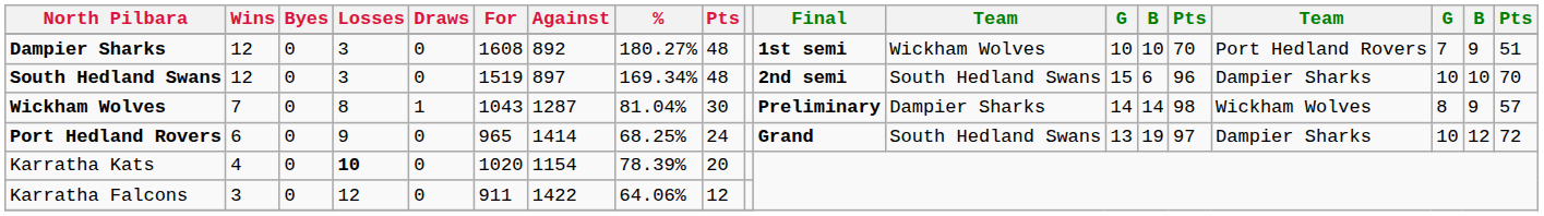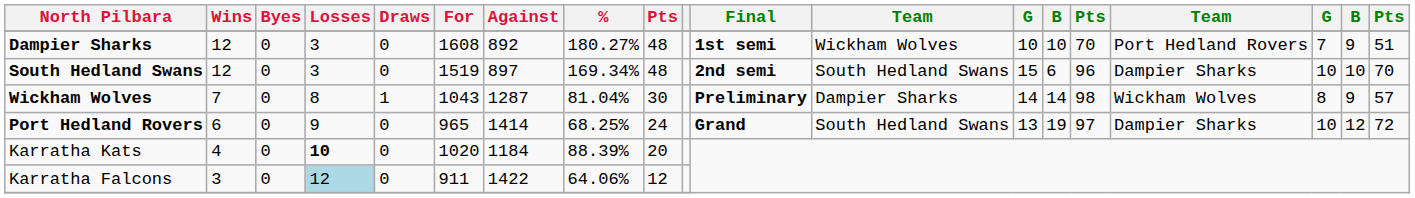Karratha Kats | Against: 1154 -> 1184
Karratha Kats | %: 78.39% -> 88.39%
Karratha Falcons | Losses: no background -> lightblue background
